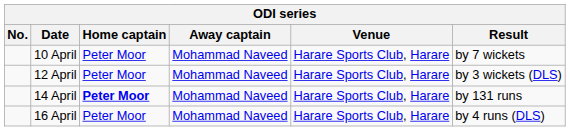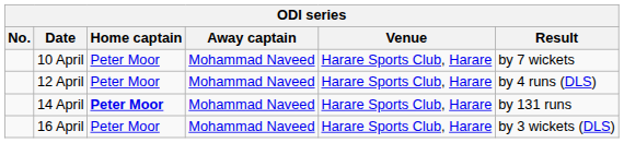12 April | Result: by 3 wickets (DLS) -> by 4 runs (DLS)
16 April | Result: by 4 runs (DLS) -> by 3 wickets (DLS)
